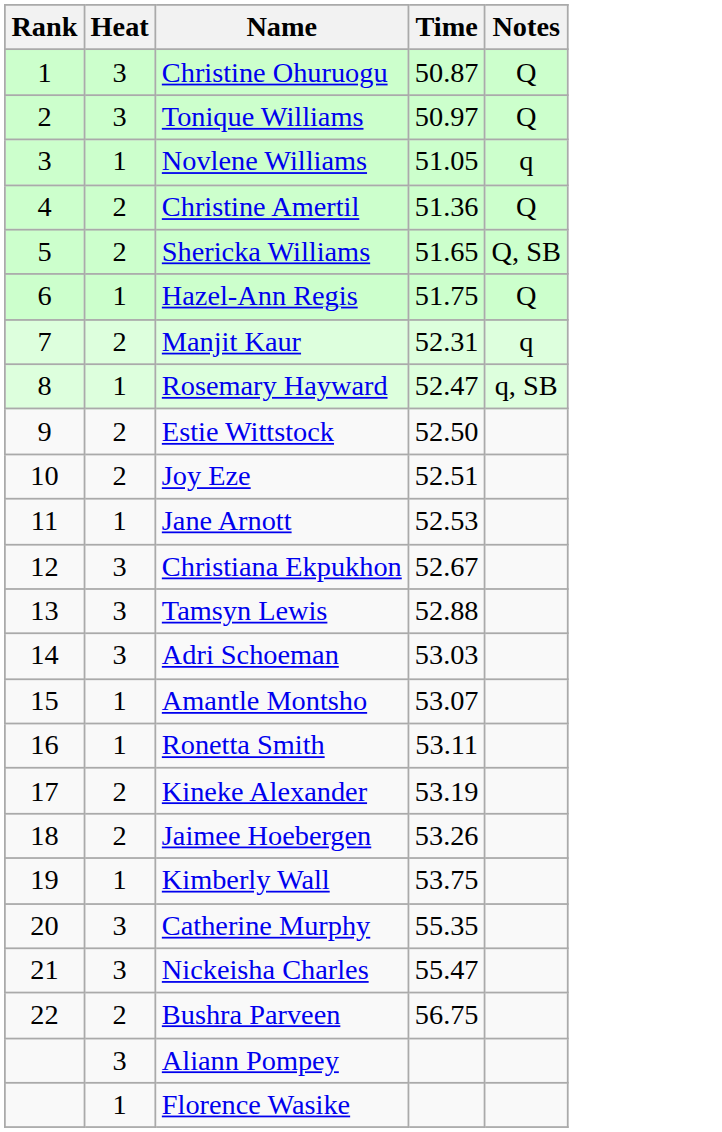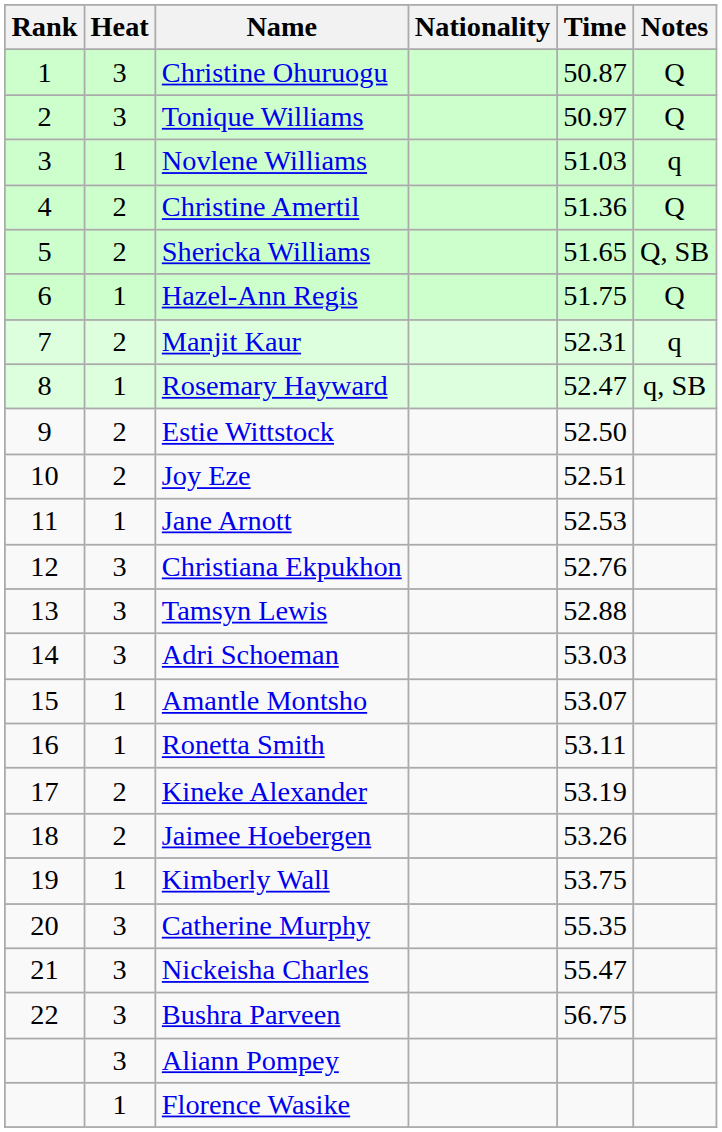+ column: Nationality
Novlene Williams | Time: 51.05 -> 51.03
Christiana Ekpukhon | Time: 52.67 -> 52.76
Bushra Parveen | Heat: 2 -> 3
